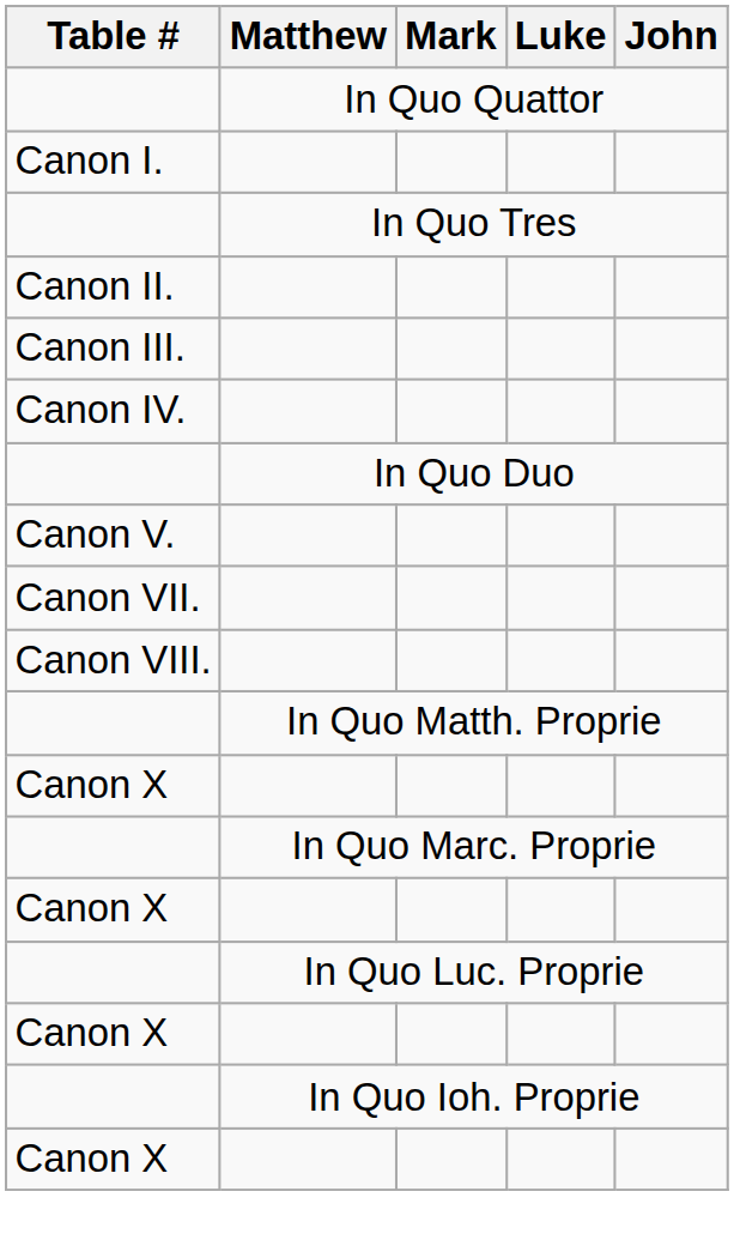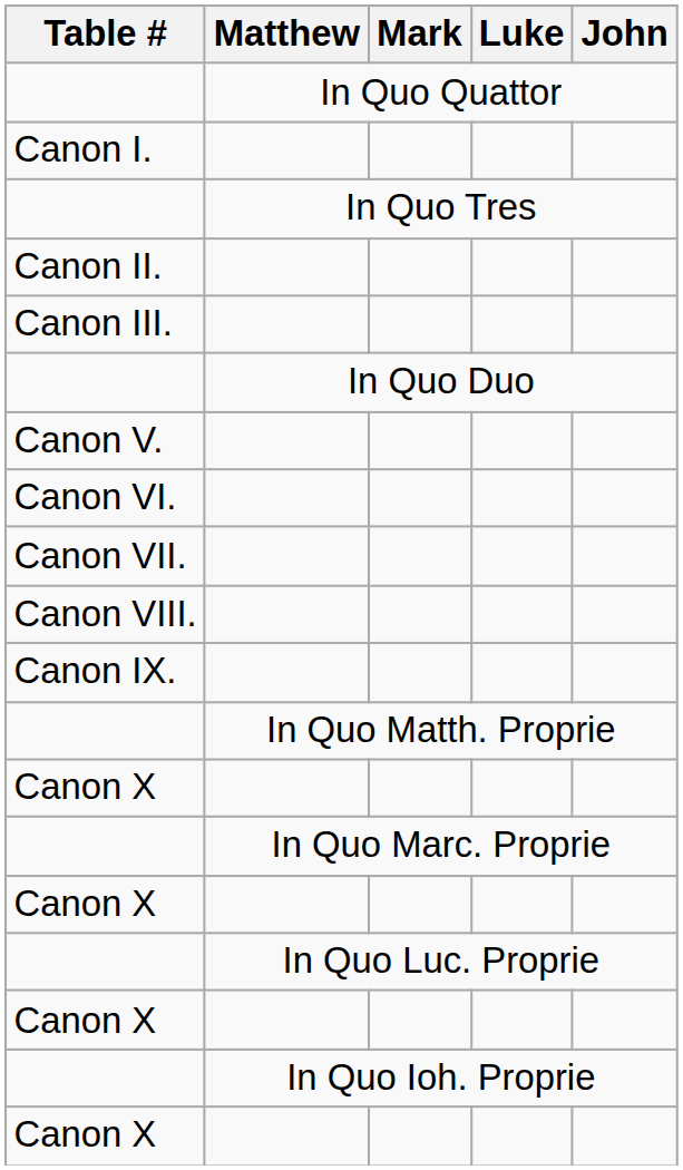- row: Canon IV.
+ row: Canon VI.
+ row: Canon IX.
